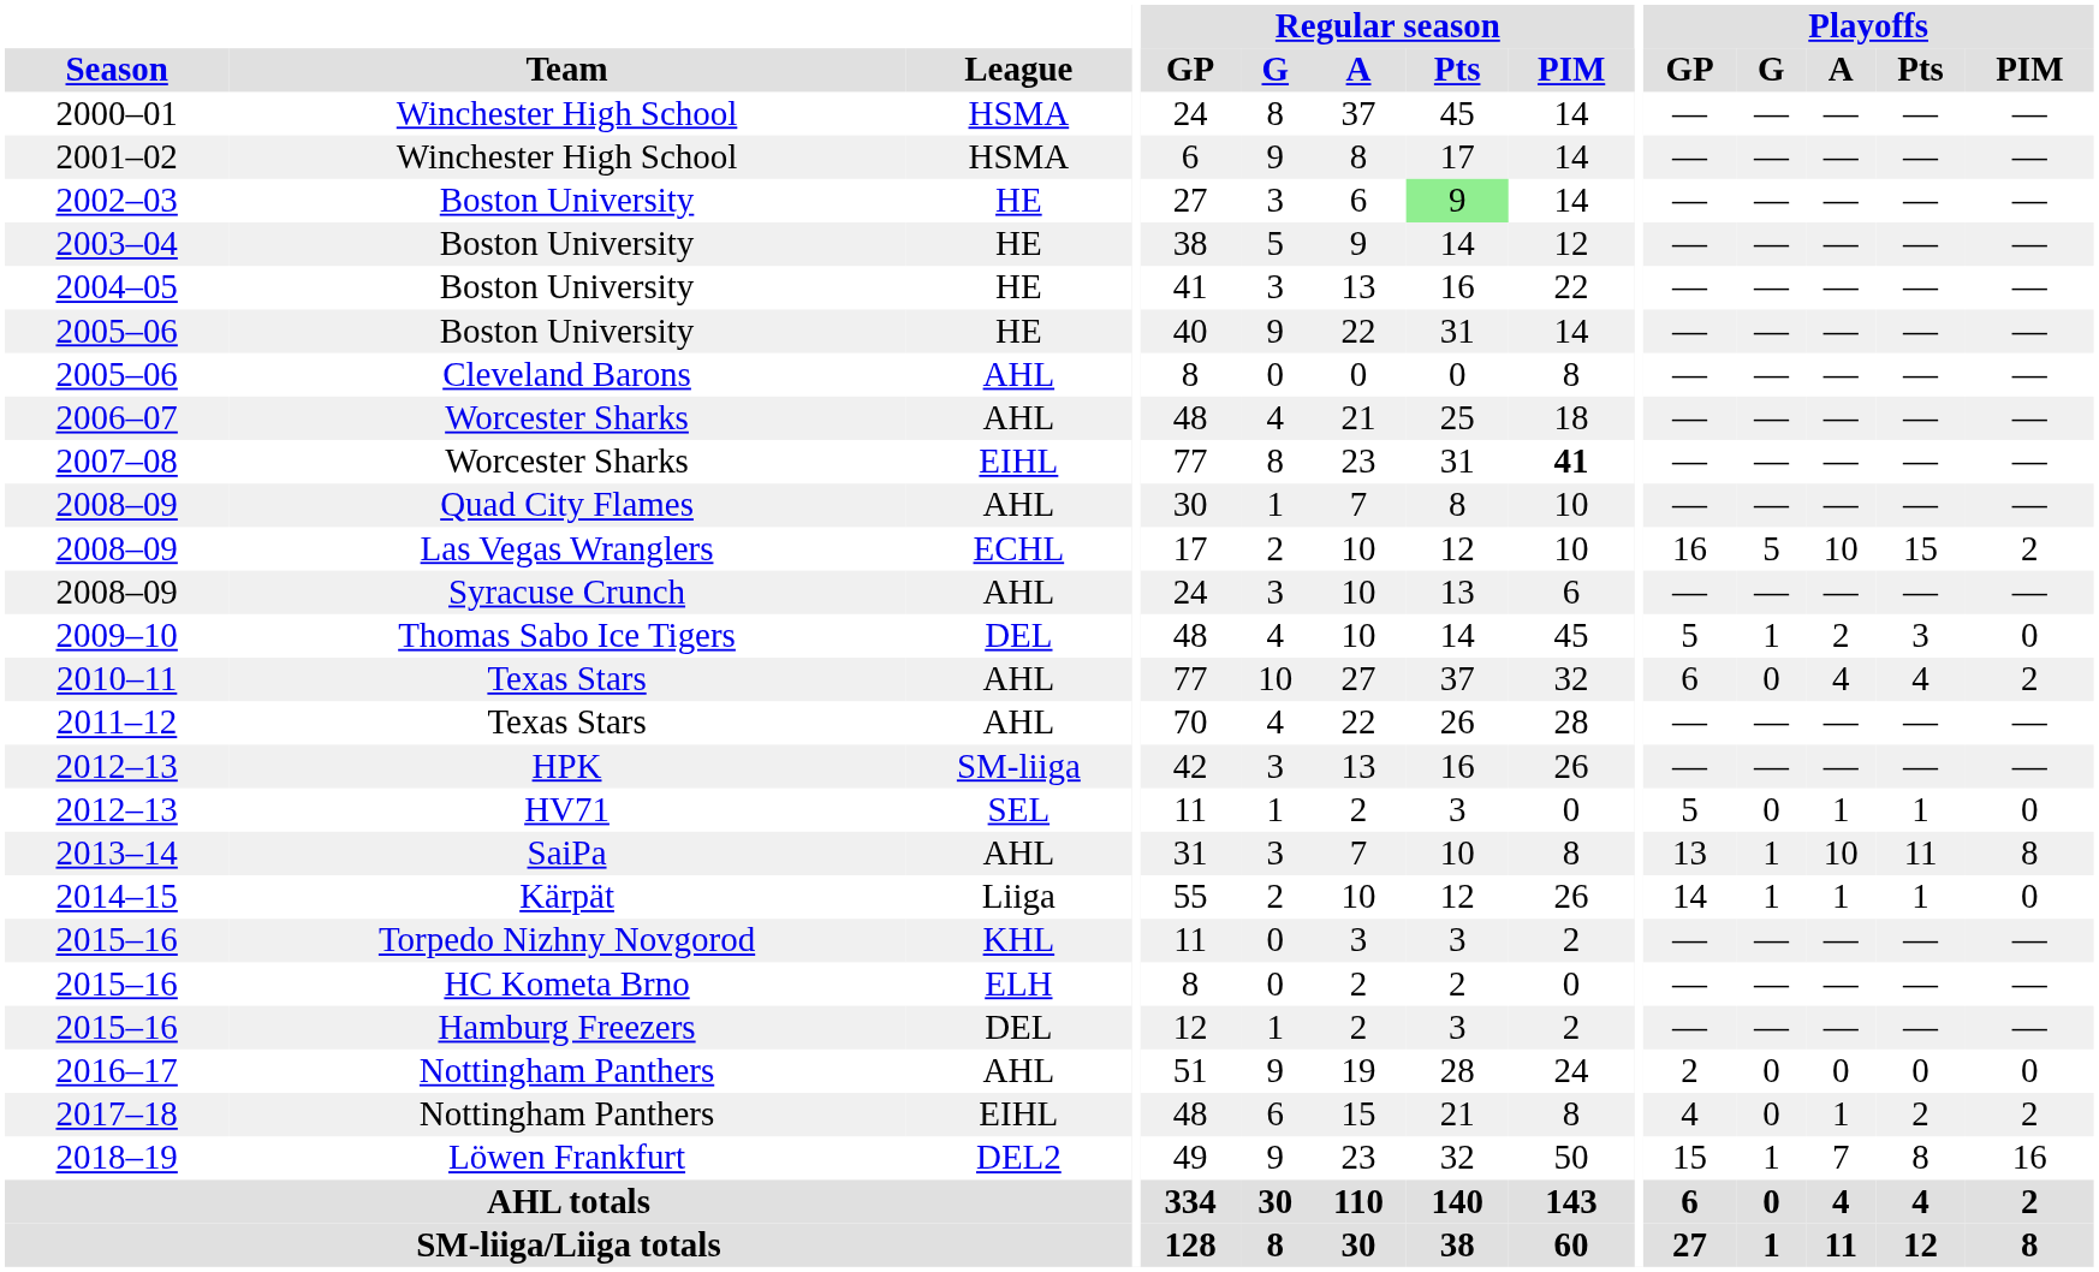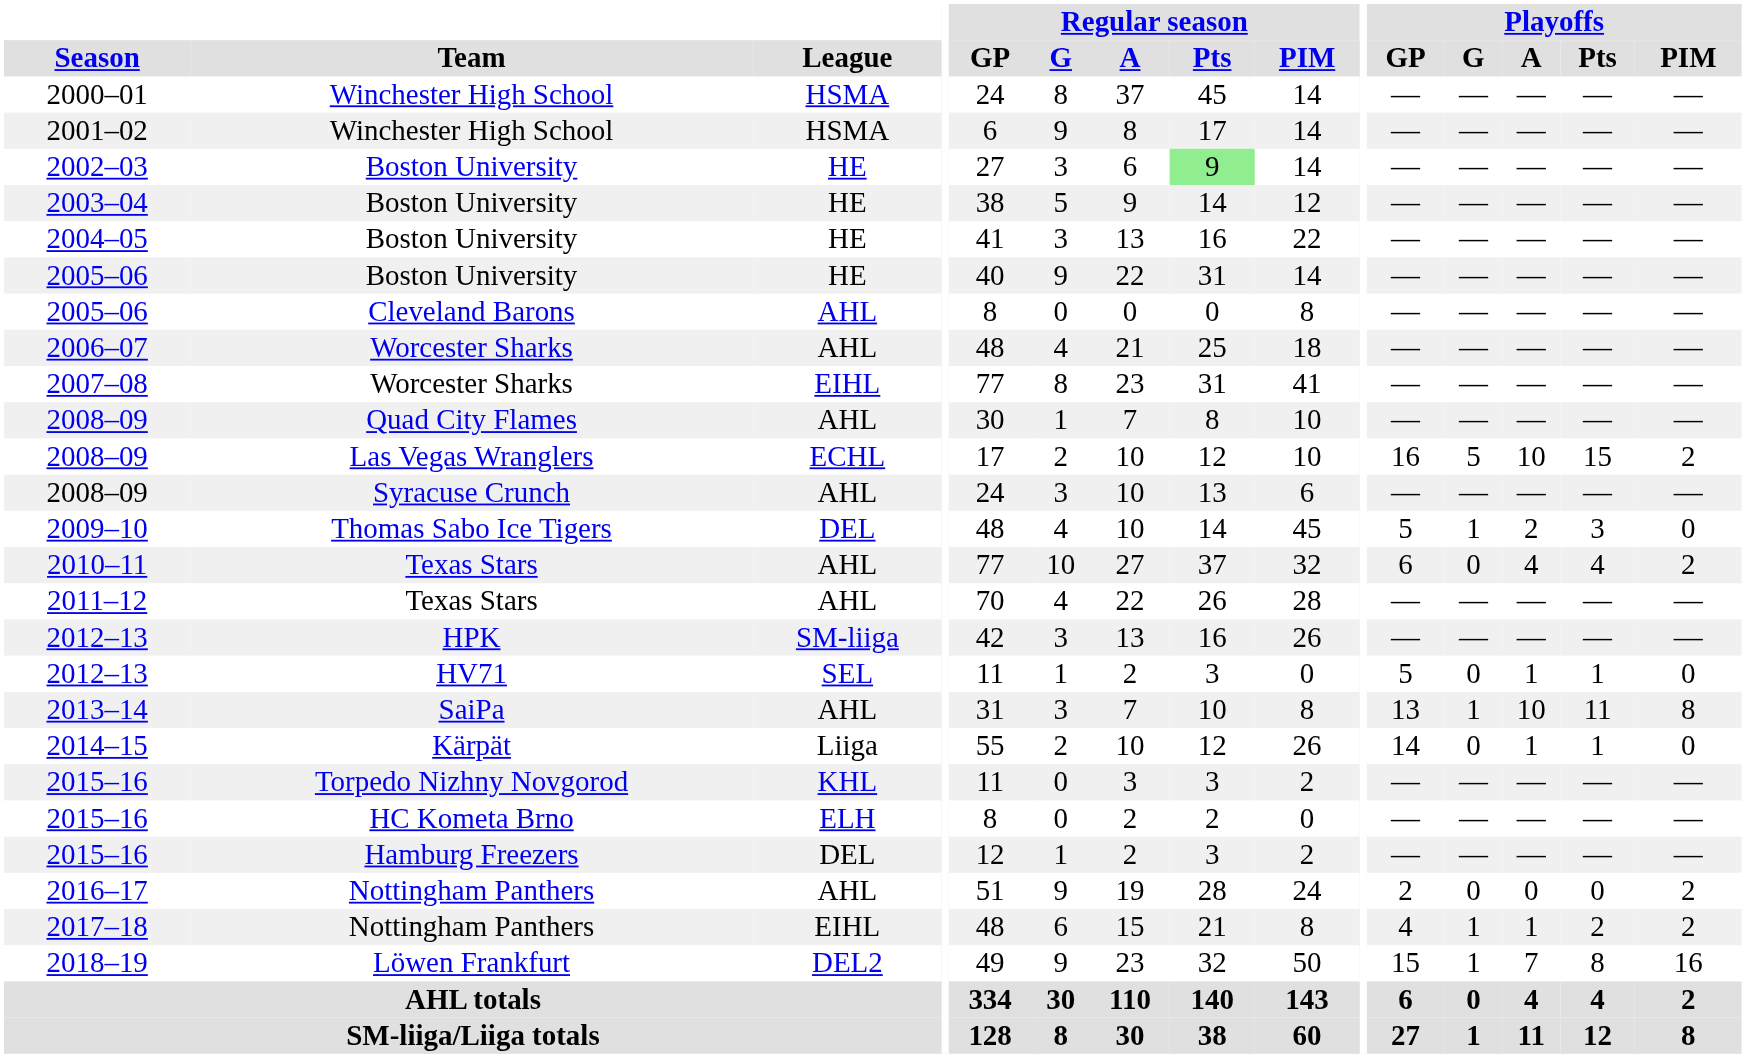2007–08 | Regular season / PIM: bold -> normal
2014–15 | Playoffs / G: 1 -> 0
2016–17 | Playoffs / PIM: 0 -> 2
2017–18 | Playoffs / G: 0 -> 1
